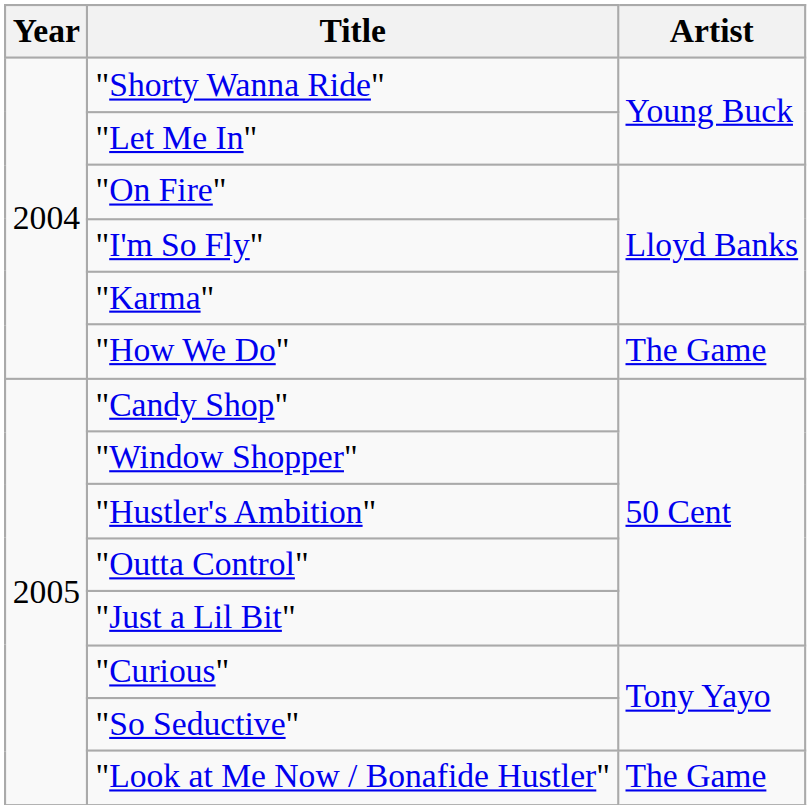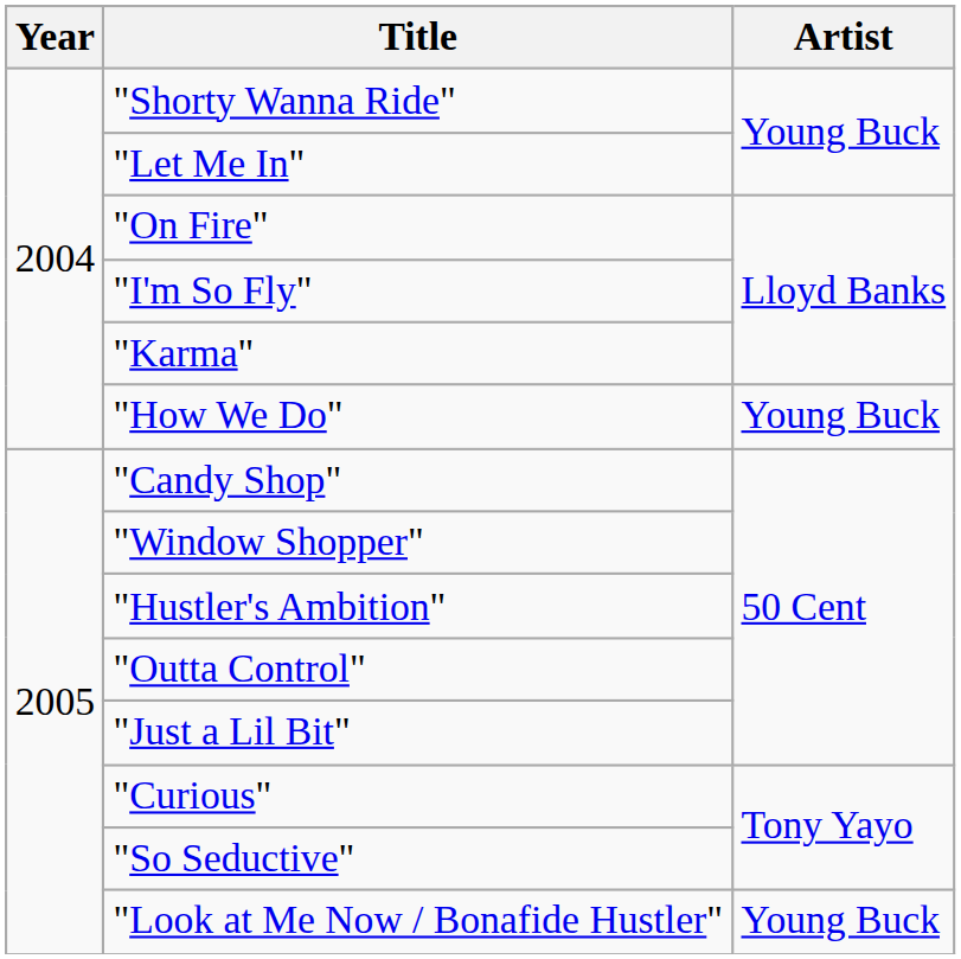"How We Do" | Artist: The Game -> Young Buck
"Look at Me Now / Bonafide Hustler" | Artist: The Game -> Young Buck
